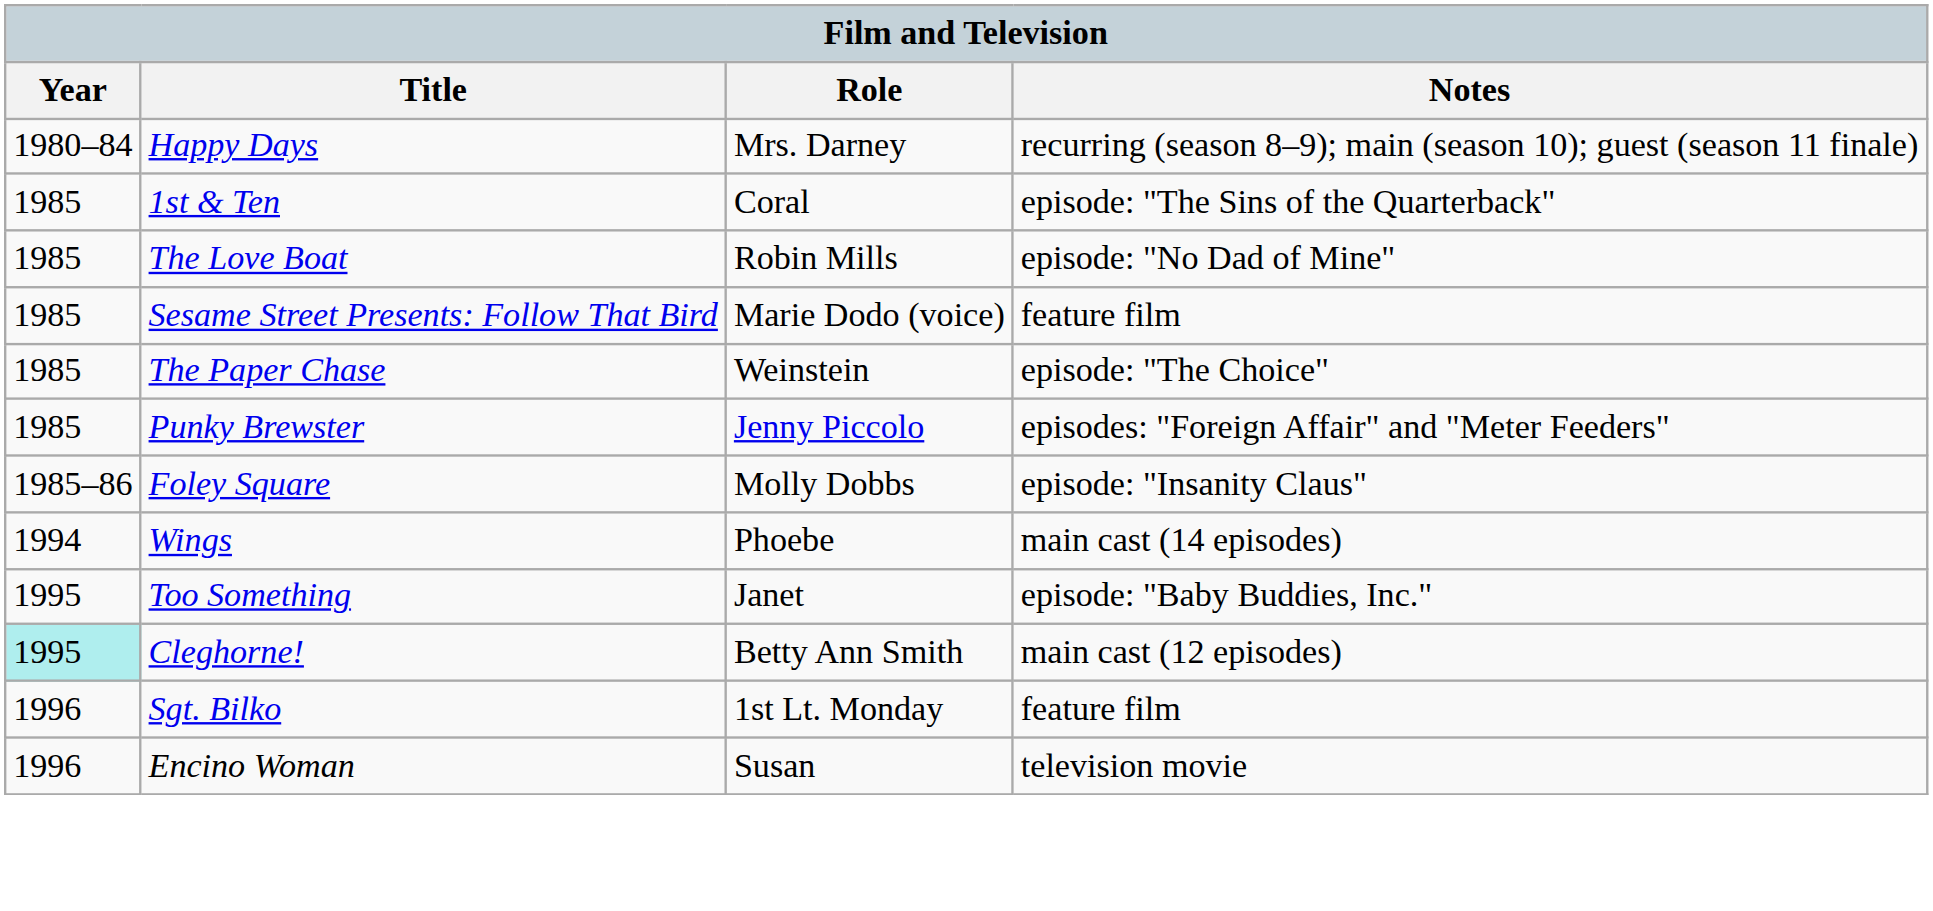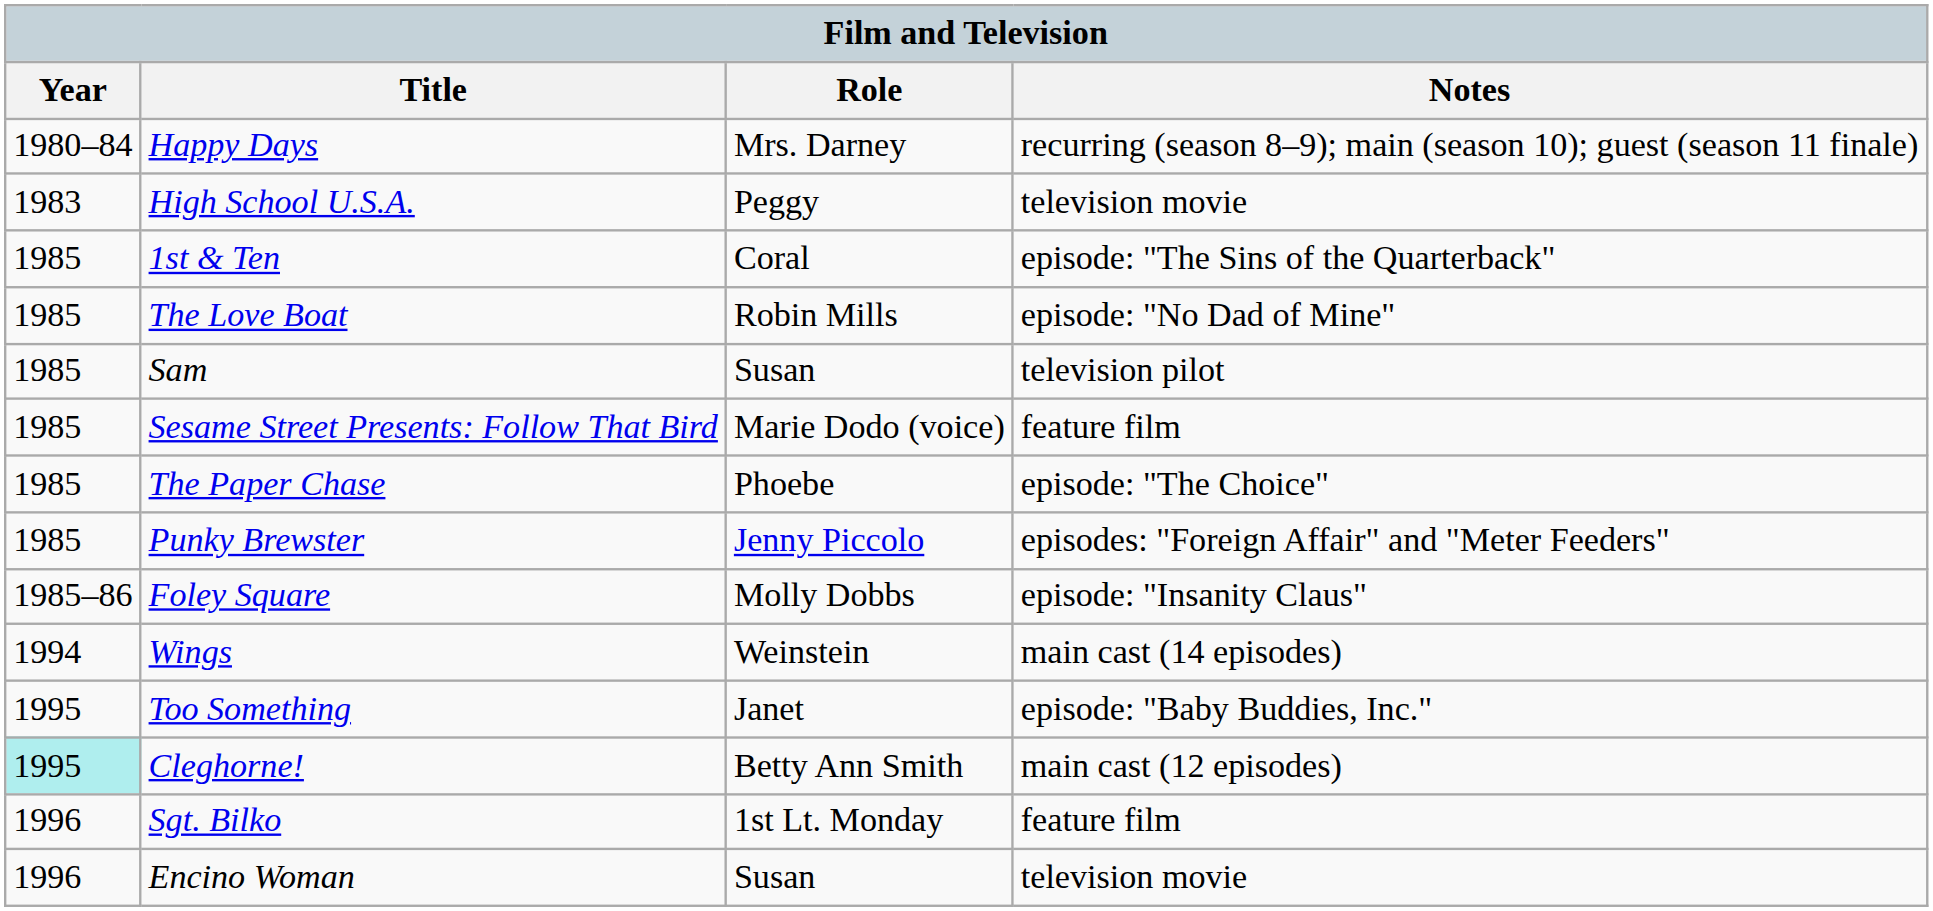+ row: 1983 | High School U.S.A. | Peggy | television movie
+ row: 1985 | Sam | Susan | television pilot
The Paper Chase | Role: Weinstein -> Phoebe
Wings | Role: Phoebe -> Weinstein
